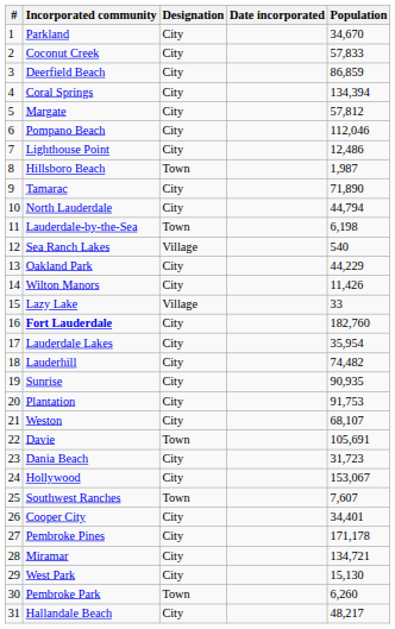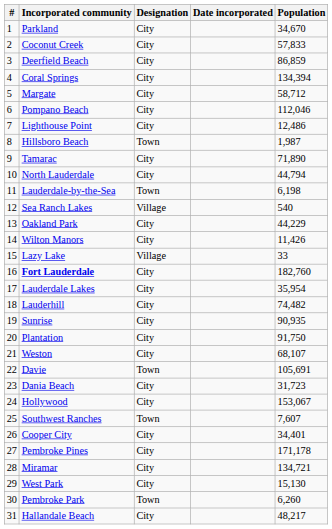Margate | Population: 57,812 -> 58,712
Plantation | Population: 91,753 -> 91,750
